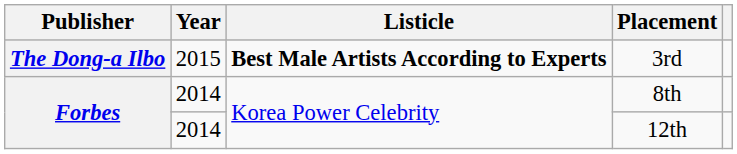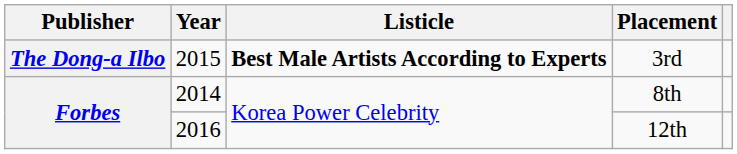12th | Year: 2014 -> 2016
